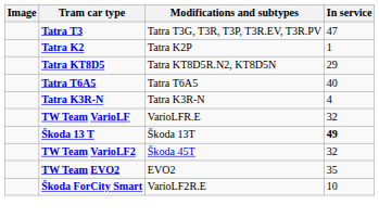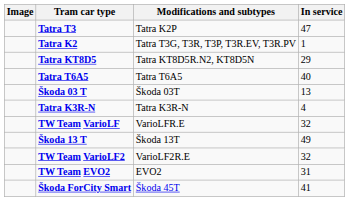Tatra T3 | Modifications and subtypes: Tatra T3G, T3R, T3P, T3R.EV, T3R.PV -> Tatra K2P
Tatra K2 | Modifications and subtypes: Tatra K2P -> Tatra T3G, T3R, T3P, T3R.EV, T3R.PV
+ row: Škoda 03 T | Škoda 03T | 13
Škoda 13 T | In service: bold -> normal
TW Team VarioLF2 | Modifications and subtypes: Škoda 45T -> VarioLF2R.E
TW Team EVO2 | In service: 35 -> 31
Škoda ForCity Smart | Modifications and subtypes: VarioLF2R.E -> Škoda 45T
Škoda ForCity Smart | In service: 10 -> 41
